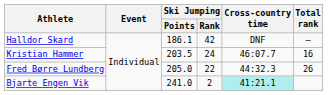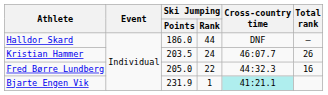Halldor Skard | Ski Jumping / Points: 186.1 -> 186.0
Halldor Skard | Ski Jumping / Rank: 42 -> 44
Kristian Hammer | Total rank: 16 -> 26
Fred Børre Lundberg | Total rank: 26 -> 16
Bjarte Engen Vik | Ski Jumping / Points: 241.0 -> 231.9
Bjarte Engen Vik | Ski Jumping / Rank: 2 -> 1
